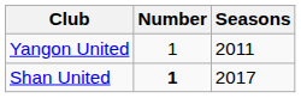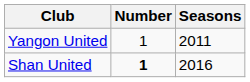Shan United | Seasons: 2017 -> 2016
